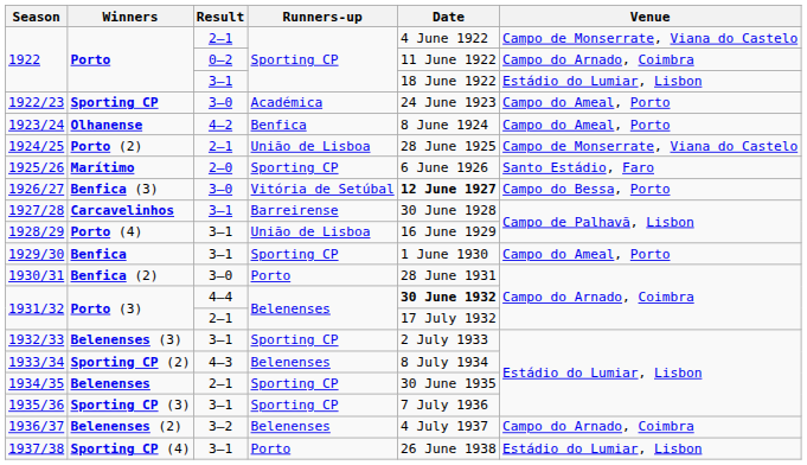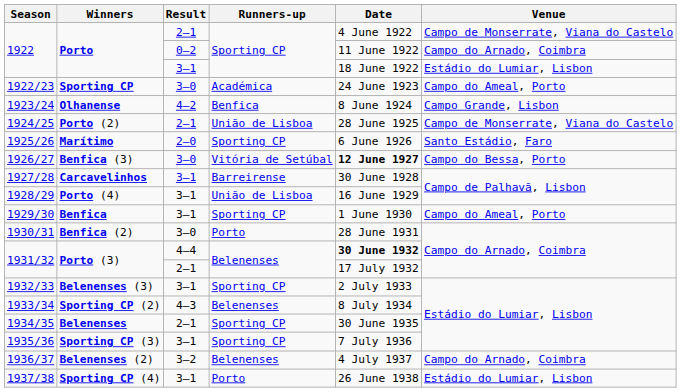1923/24 | Venue: Campo do Ameal, Porto -> Campo Grande, Lisbon
